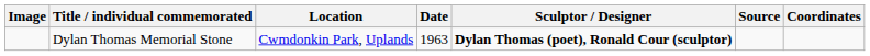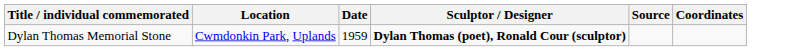- column: Image
Dylan Thomas Memorial Stone | Date: 1963 -> 1959
